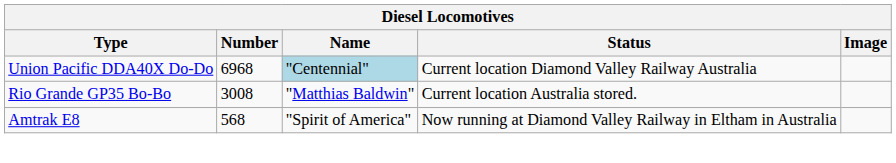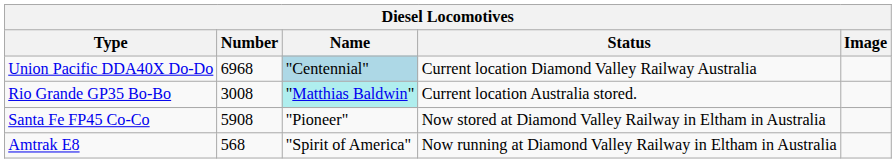Rio Grande GP35 Bo-Bo | Name: no background -> paleturquoise background
+ row: Santa Fe FP45 Co-Co | 5908 | "Pioneer" | Now stored at Diamond Valley Railway in Eltham in Australia
